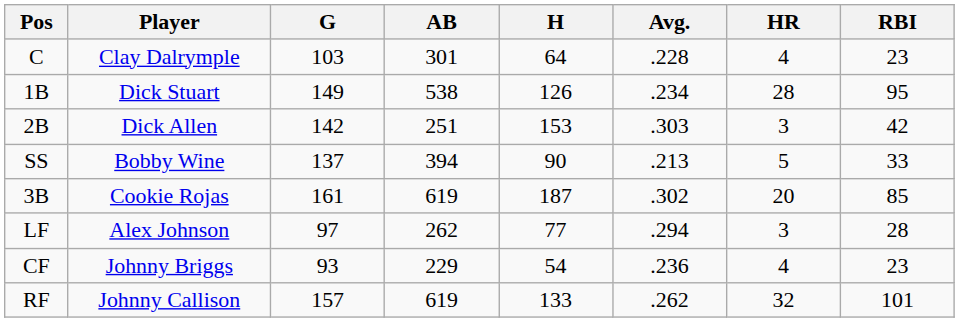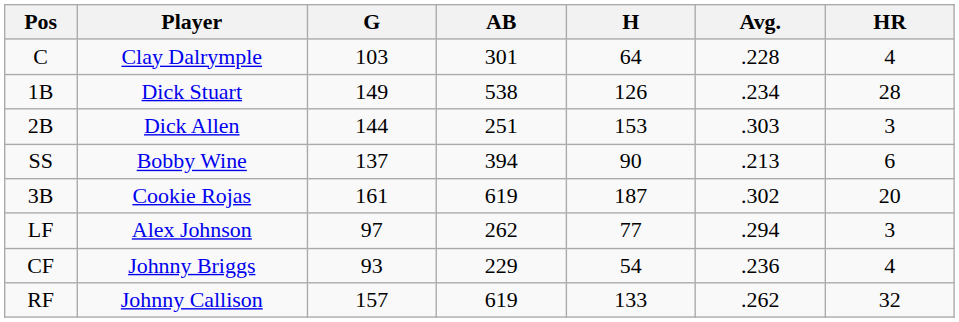- column: RBI | 23 | 95 | 42 | 33 | 85 | 28 | 23 | 101
2B | G: 142 -> 144
SS | HR: 5 -> 6
